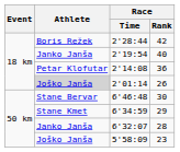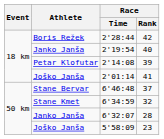2'14:08 | Race / Rank: 36 -> 39
2'01:14 | Athlete: lightgrey background -> no background
2'01:14 | Race / Rank: 26 -> 41
6'46:48 | Race / Rank: 30 -> 37
6'34:59 | Race / Rank: 29 -> 32
